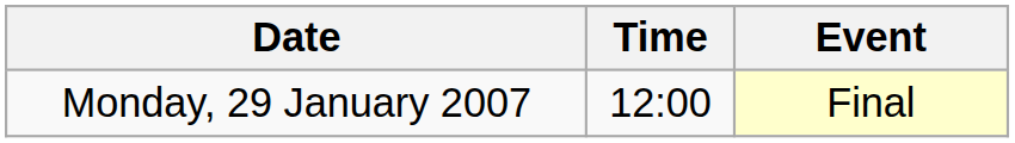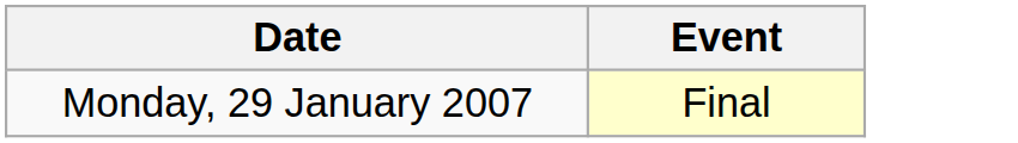- column: Time | 12:00
